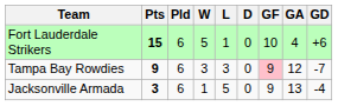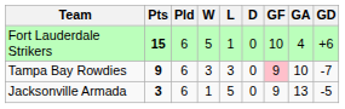Tampa Bay Rowdies | GA: 12 -> 10
Jacksonville Armada | GD: -4 -> -5
